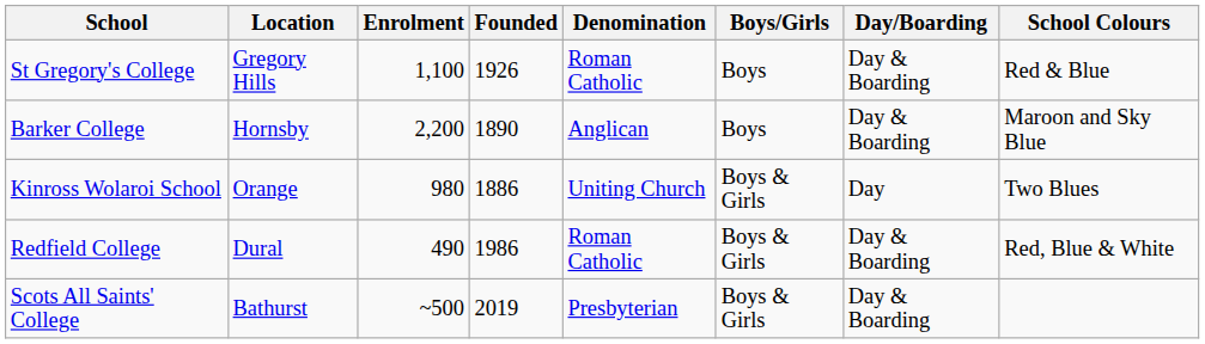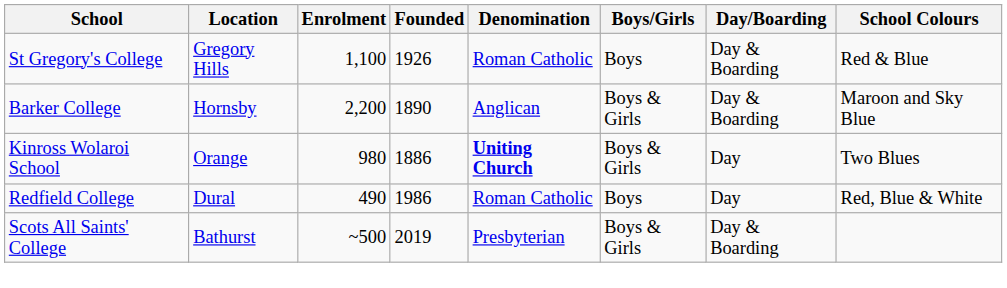Barker College | Boys/Girls: Boys -> Boys & Girls
Kinross Wolaroi School | Denomination: normal -> bold
Redfield College | Boys/Girls: Boys & Girls -> Boys
Redfield College | Day/Boarding: Day & Boarding -> Day
